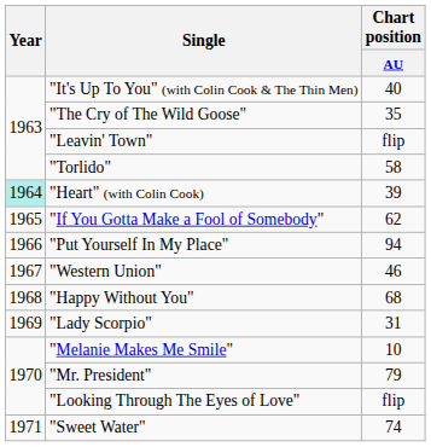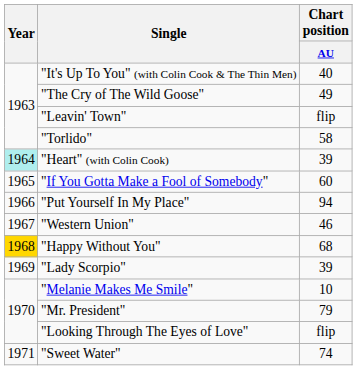"The Cry of The Wild Goose" | Chart position / AU: 35 -> 49
"If You Gotta Make a Fool of Somebody" | Chart position / AU: 62 -> 60
"Happy Without You" | Year: no background -> gold background
"Lady Scorpio" | Chart position / AU: 31 -> 39
